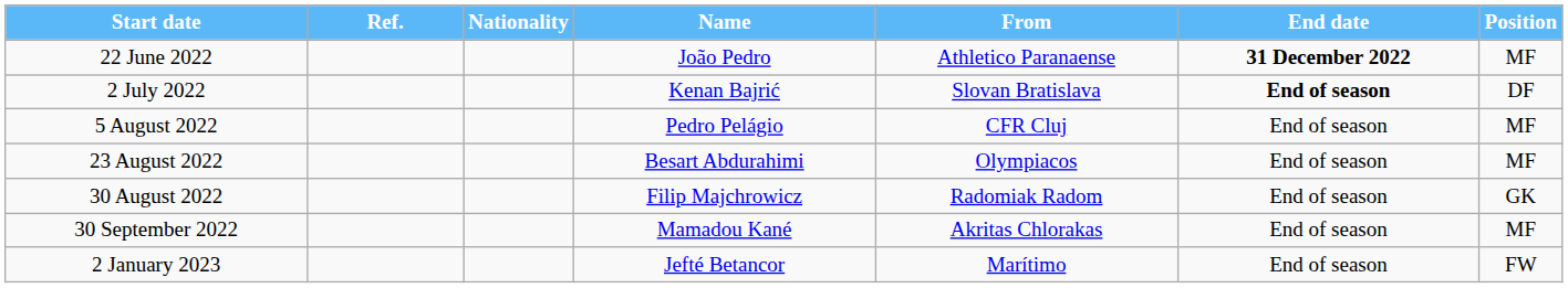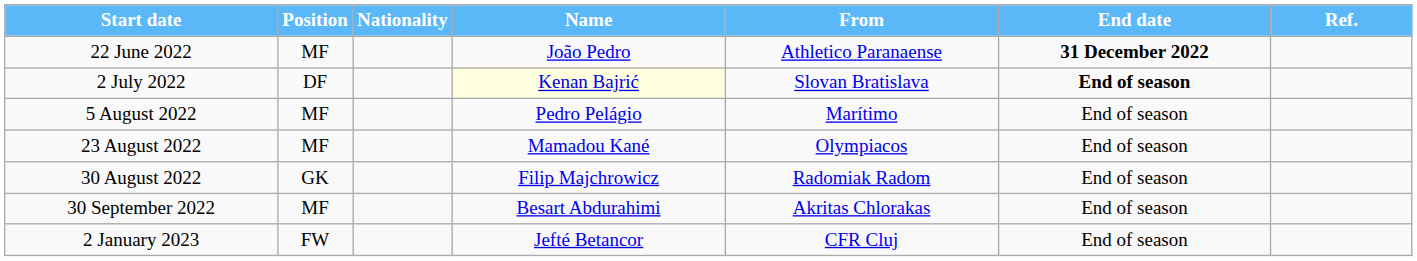columns swapped: Position <-> Ref.
2 July 2022 | Name: no background -> lightyellow background
5 August 2022 | From: CFR Cluj -> Marítimo
23 August 2022 | Name: Besart Abdurahimi -> Mamadou Kané
30 September 2022 | Name: Mamadou Kané -> Besart Abdurahimi
2 January 2023 | From: Marítimo -> CFR Cluj
